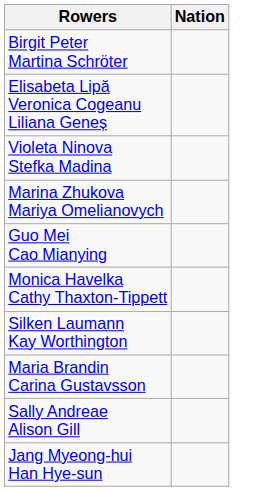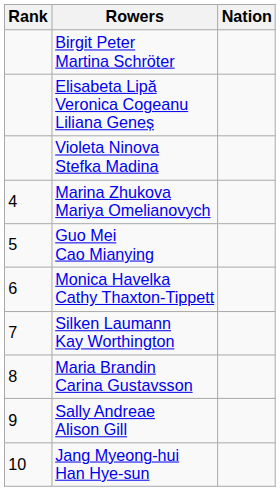+ column: Rank | 4 | 5 | 6 | 7 | 8 | 9 | 10
